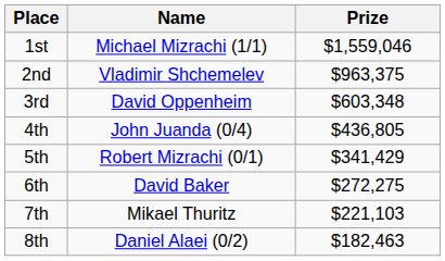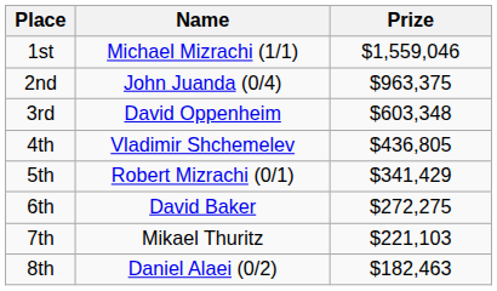2nd | Name: Vladimir Shchemelev -> John Juanda (0/4)
4th | Name: John Juanda (0/4) -> Vladimir Shchemelev
